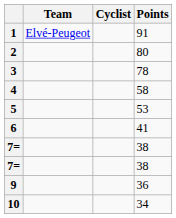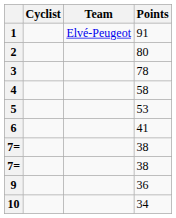columns swapped: Cyclist <-> Team
